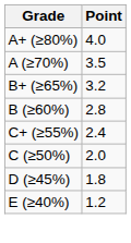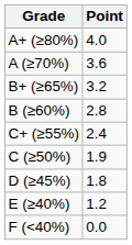A (≥70%) | Point: 3.5 -> 3.6
C (≥50%) | Point: 2.0 -> 1.9
+ row: F (<40%) | 0.0
